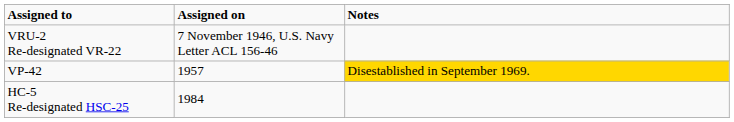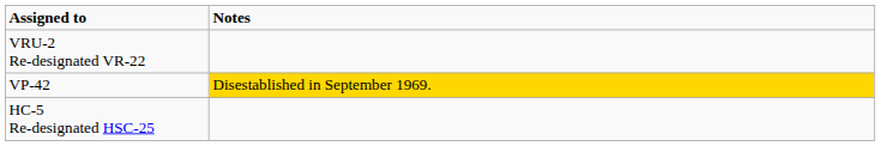- column: Assigned on | 7 November 1946, U.S. Navy Letter ACL 156-46 | 1957 | 1984
